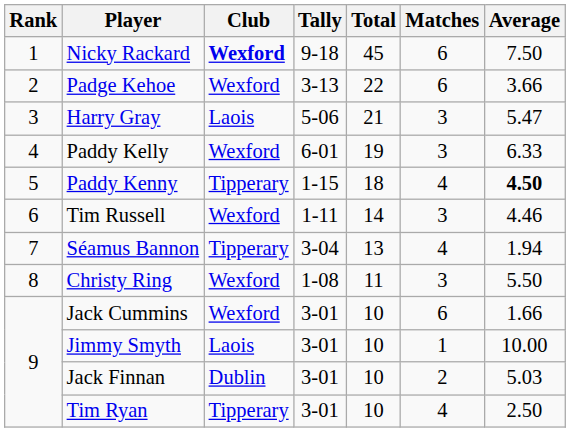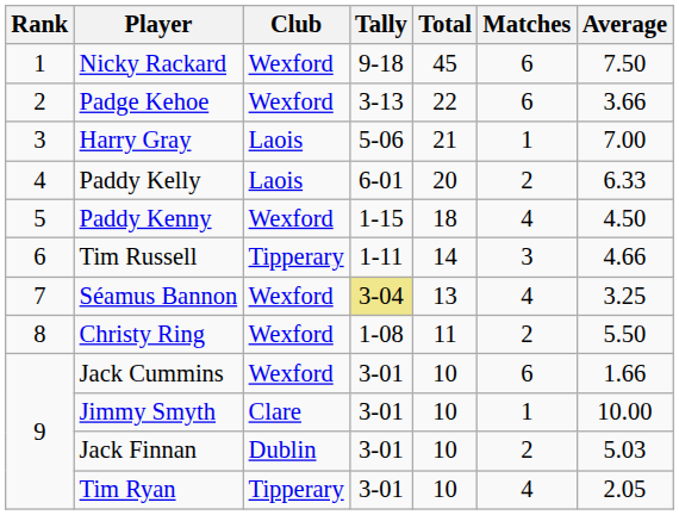Nicky Rackard | Club: bold -> normal
Harry Gray | Matches: 3 -> 1
Harry Gray | Average: 5.47 -> 7.00
Paddy Kelly | Club: Wexford -> Laois
Paddy Kelly | Total: 19 -> 20
Paddy Kelly | Matches: 3 -> 2
Paddy Kenny | Club: Tipperary -> Wexford
Paddy Kenny | Average: bold -> normal
Tim Russell | Club: Wexford -> Tipperary
Tim Russell | Average: 4.46 -> 4.66
Séamus Bannon | Club: Tipperary -> Wexford
Séamus Bannon | Tally: no background -> khaki background
Séamus Bannon | Average: 1.94 -> 3.25
Christy Ring | Matches: 3 -> 2
Jimmy Smyth | Club: Laois -> Clare
Tim Ryan | Average: 2.50 -> 2.05
